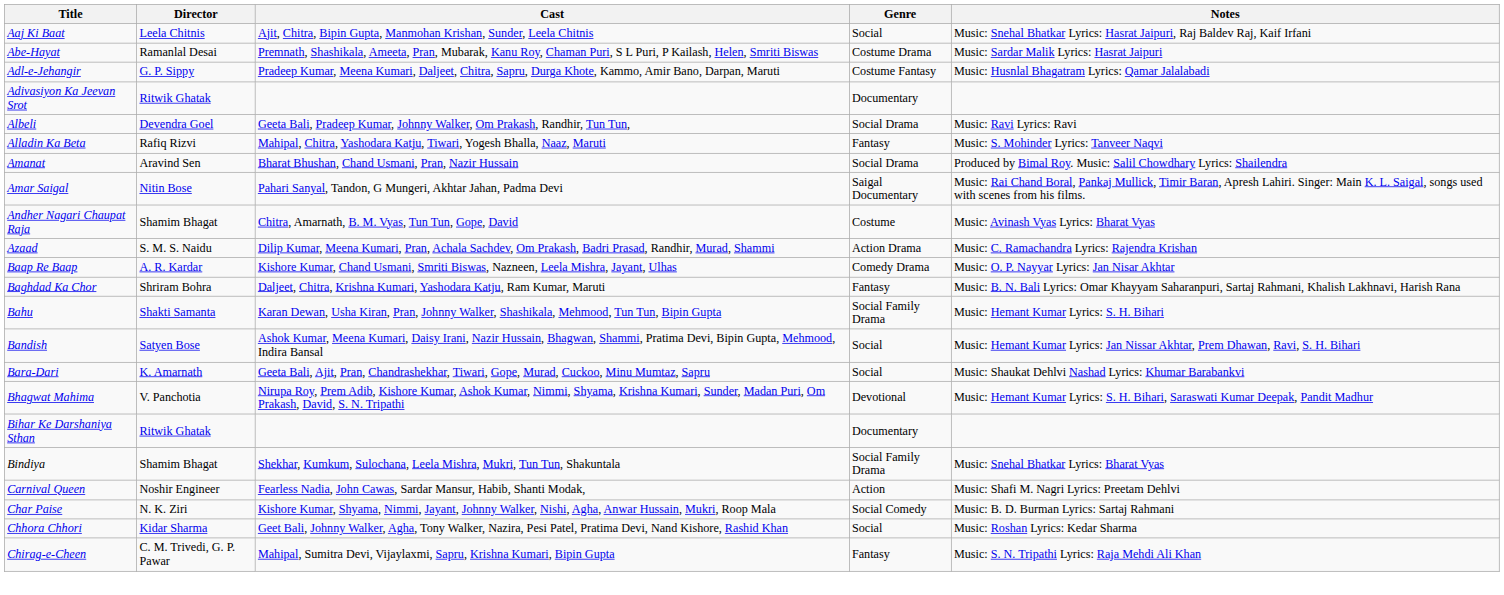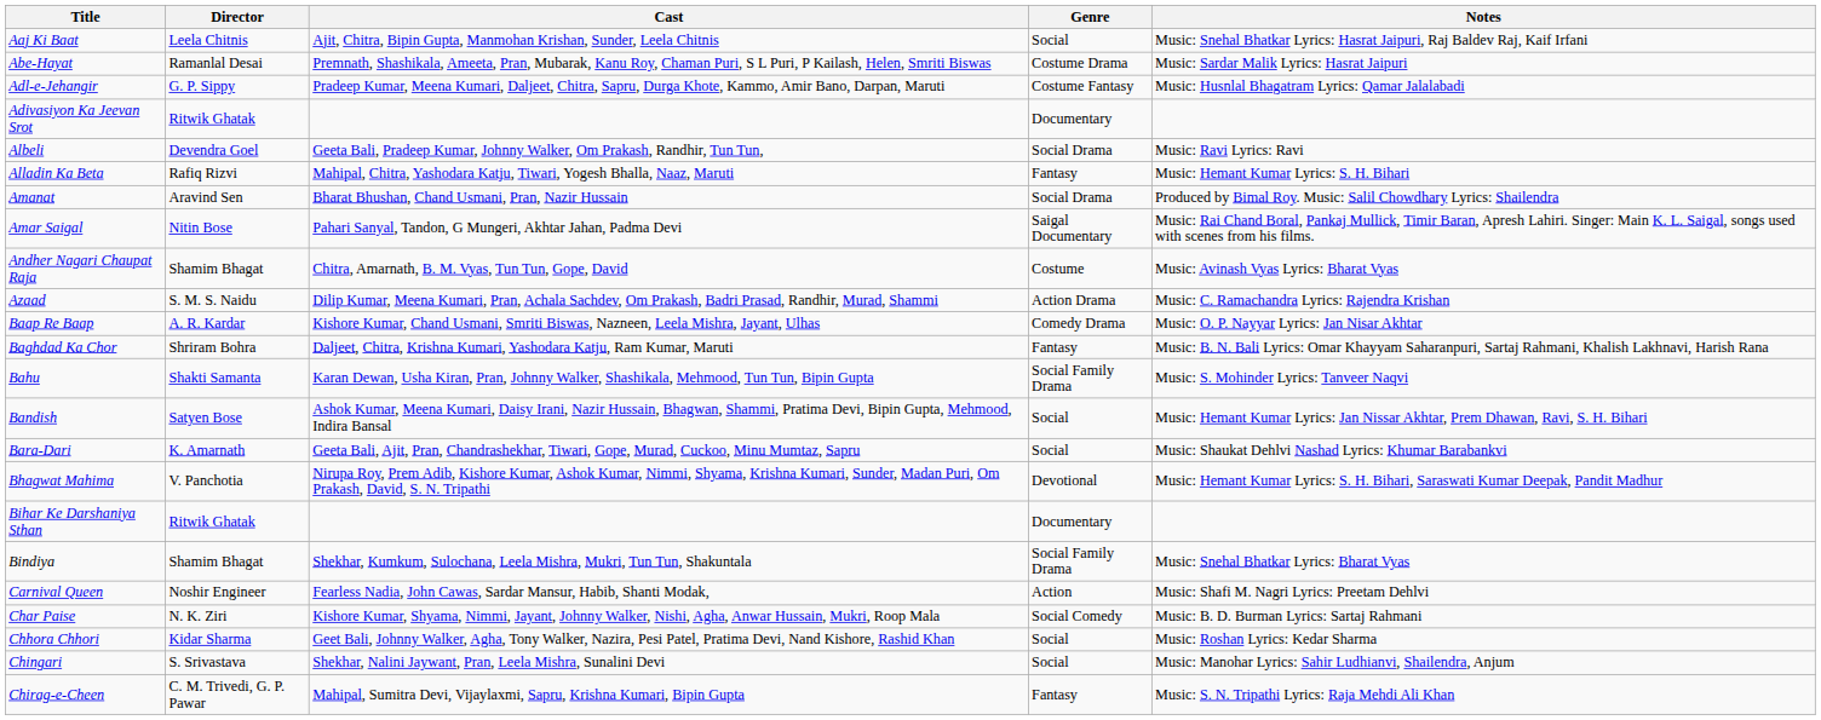Alladin Ka Beta | Notes: Music: S. Mohinder Lyrics: Tanveer Naqvi -> Music: Hemant Kumar Lyrics: S. H. Bihari
Bahu | Notes: Music: Hemant Kumar Lyrics: S. H. Bihari -> Music: S. Mohinder Lyrics: Tanveer Naqvi
+ row: Chingari | S. Srivastava | Shekhar, Nalini Jaywant, Pran, Leela Mishra, Sunalini Devi | Social | Music: Manohar Lyrics: Sahir Ludhianvi, Shailendra, Anjum
